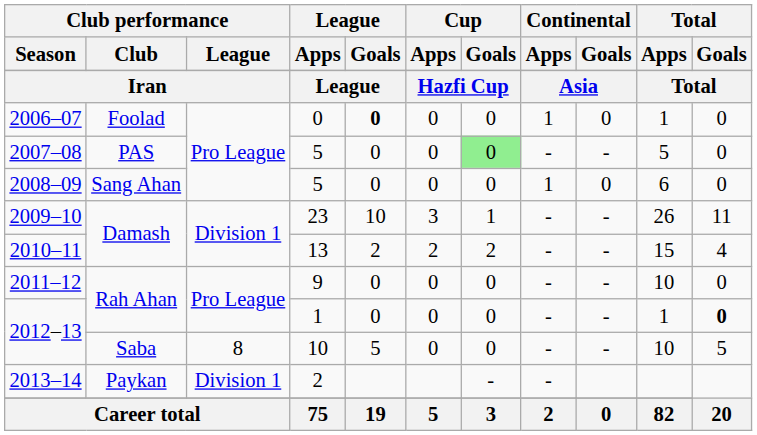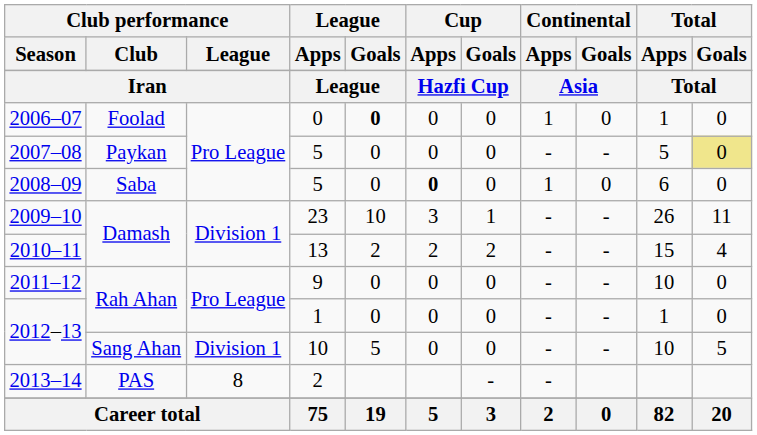2007–08 | Club performance / Club: PAS -> Paykan
2007–08 | Cup / Goals: lightgreen background -> no background
2007–08 | Total / Goals: no background -> khaki background
2008–09 | Club performance / Club: Sang Ahan -> Saba
2008–09 | Cup / Apps: normal -> bold
2012–13 / 1 | Total / Goals: bold -> normal
2012–13 / 10 | Club performance / Club: Saba -> Sang Ahan
2012–13 / 10 | Club performance / League: 8 -> Division 1
2013–14 | Club performance / Club: Paykan -> PAS
2013–14 | Club performance / League: Division 1 -> 8
